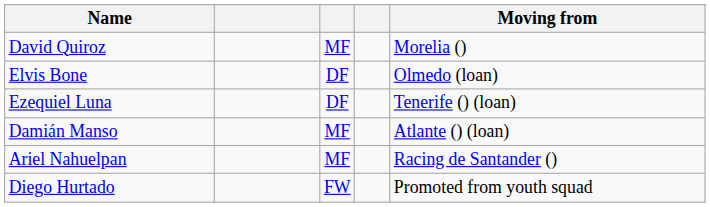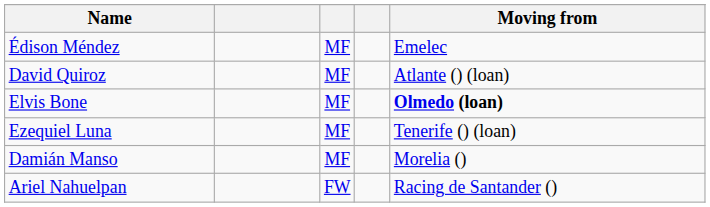+ row: Édison Méndez | MF | Emelec
David Quiroz | Moving from: Morelia () -> Atlante () (loan)
Elvis Bone | column 3: DF -> MF
Elvis Bone | Moving from: normal -> bold
Ezequiel Luna | column 3: DF -> MF
Damián Manso | Moving from: Atlante () (loan) -> Morelia ()
Ariel Nahuelpan | column 3: MF -> FW
- row: Diego Hurtado | FW | Promoted from youth squad
